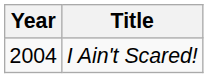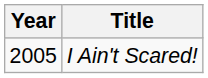I Ain't Scared! | Year: 2004 -> 2005
